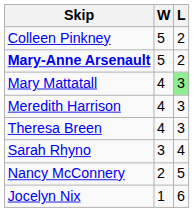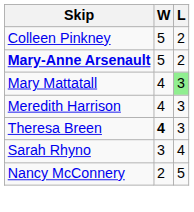Theresa Breen | W: normal -> bold
- row: Jocelyn Nix | 1 | 6
